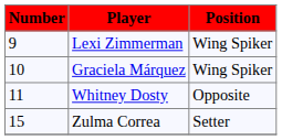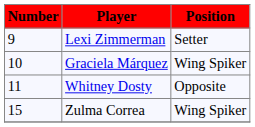Lexi Zimmerman | Position: Wing Spiker -> Setter
Zulma Correa | Position: Setter -> Wing Spiker
